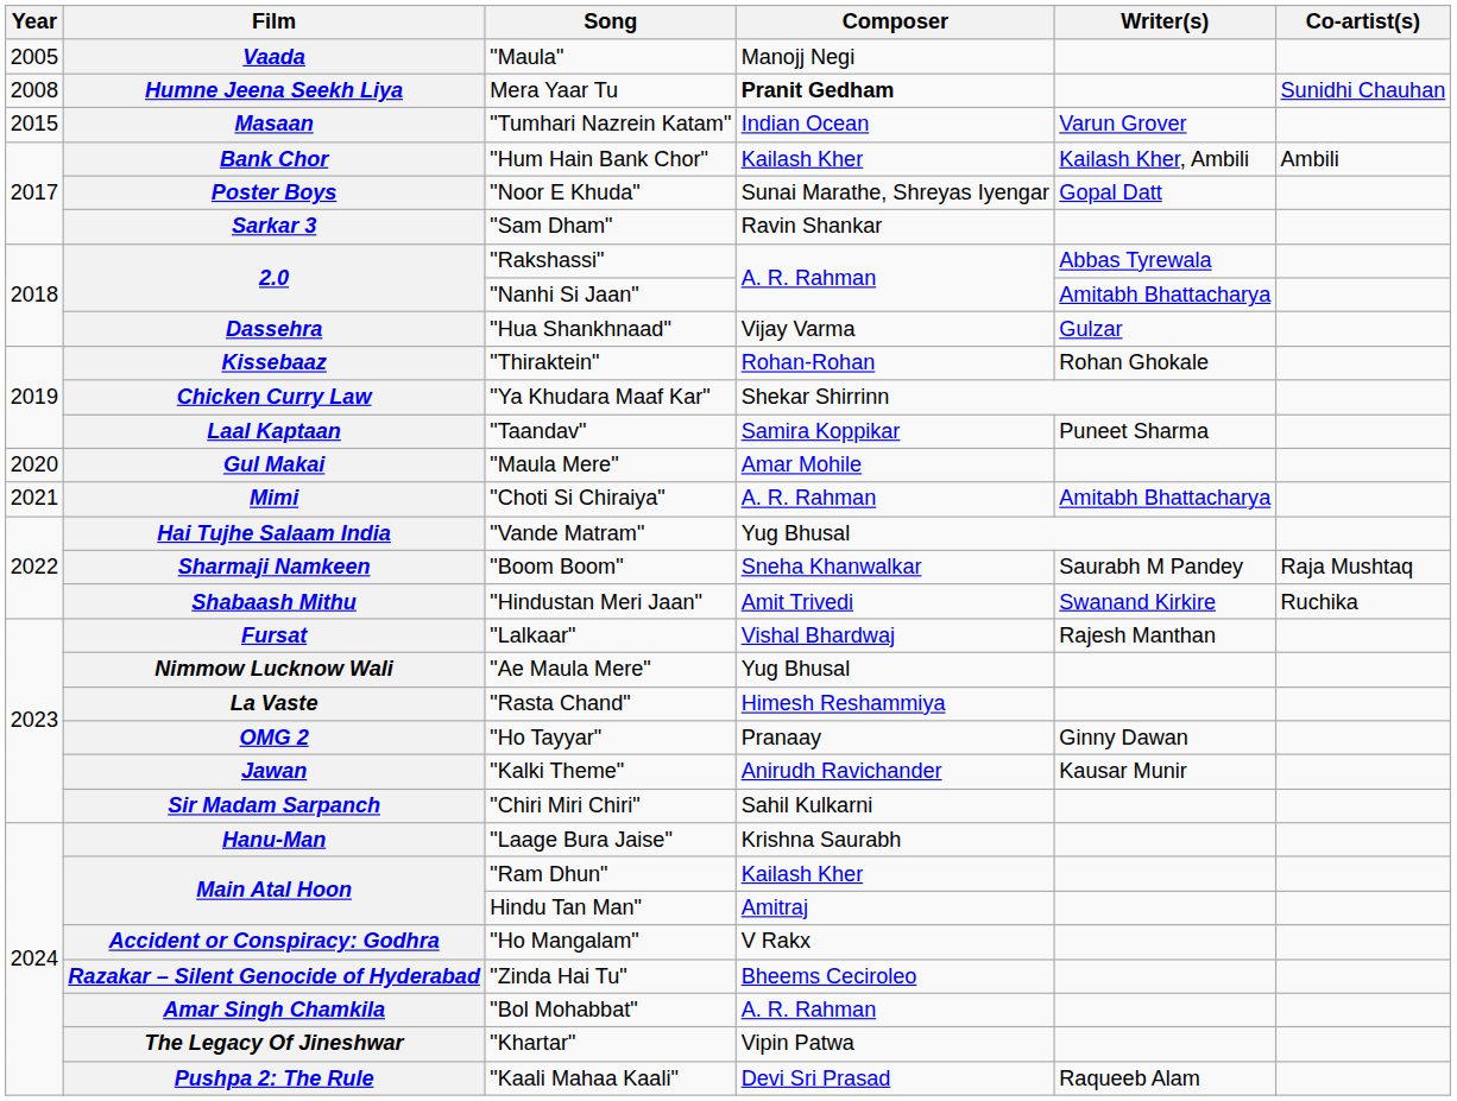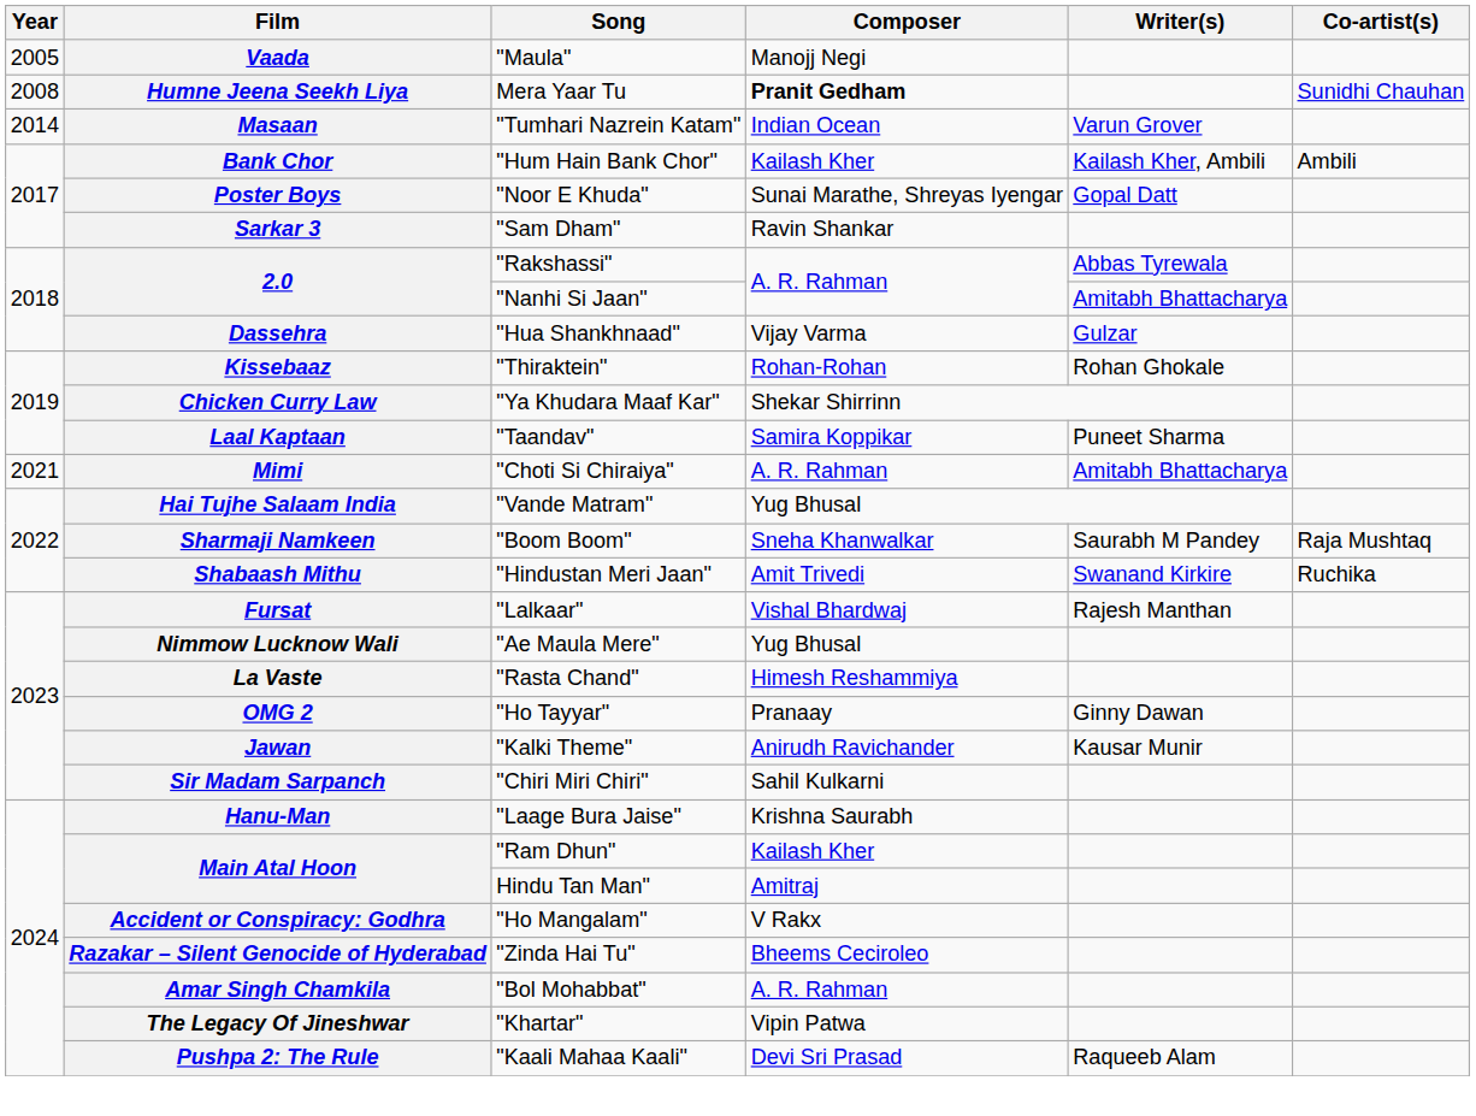Masaan | Year: 2015 -> 2014
- row: 2020 | Gul Makai | "Maula Mere" | Amar Mohile
